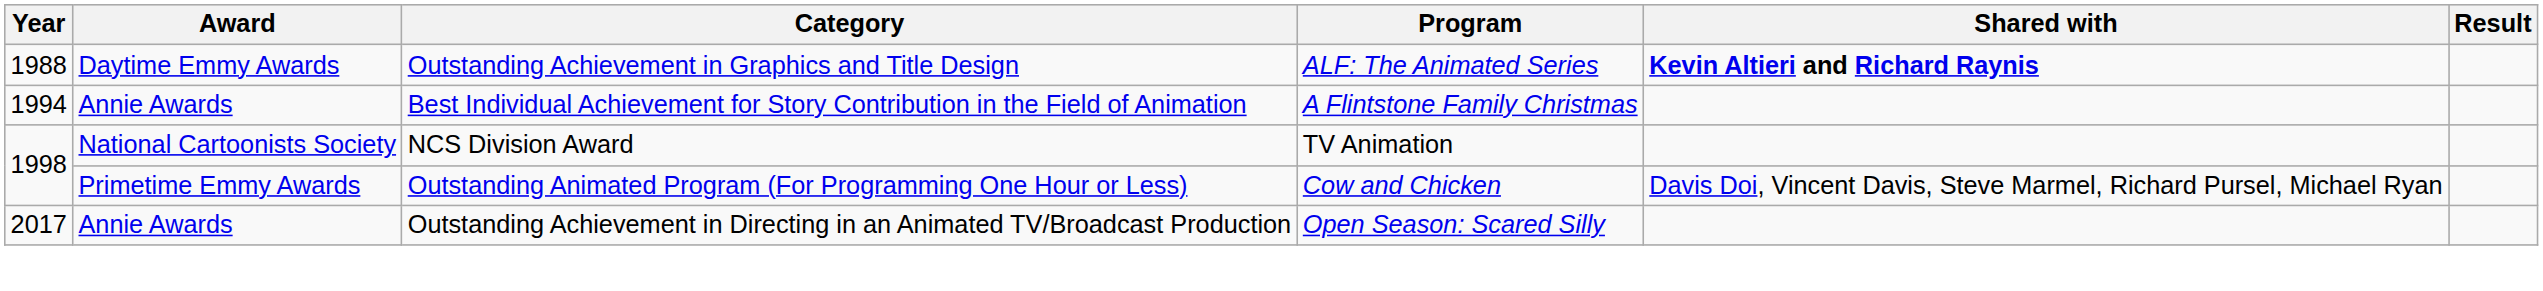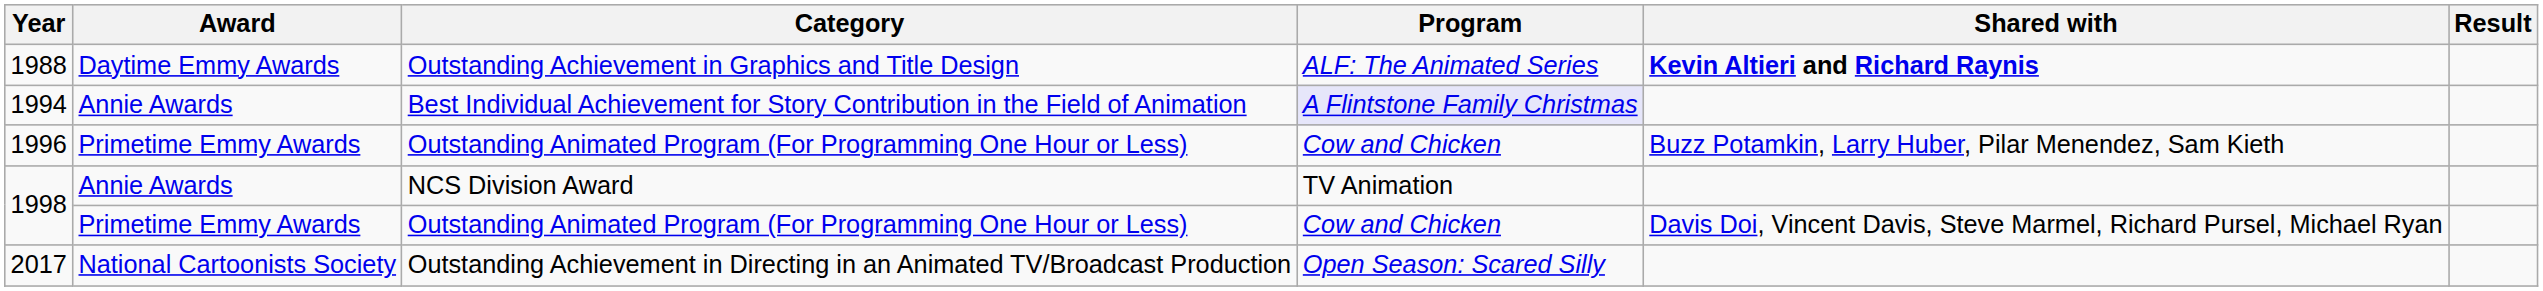1994 | Program: no background -> lavender background
+ row: 1996 | Primetime Emmy Awards | Outstanding Animated Program (For Programming One Hour or Less) | Cow and Chicken | Buzz Potamkin, Larry Huber, Pilar Menendez, Sam Kieth
1998 / NCS Division Award | Award: National Cartoonists Society -> Annie Awards
2017 | Award: Annie Awards -> National Cartoonists Society
